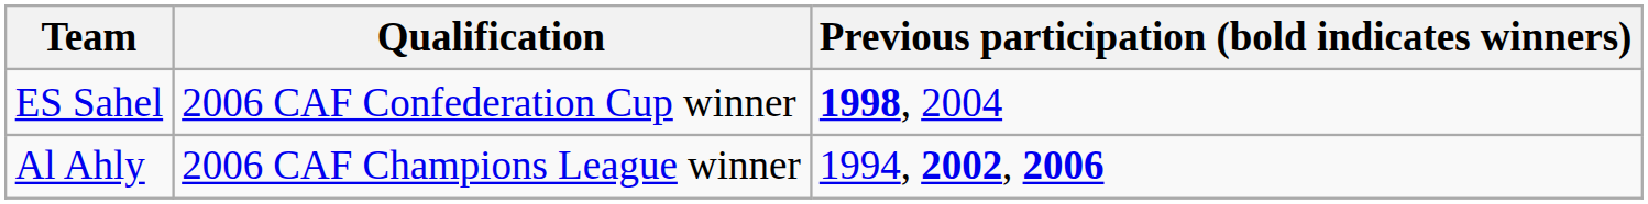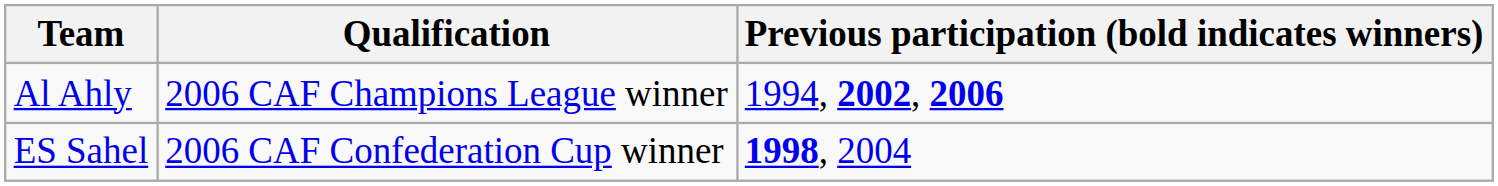rows swapped: Al Ahly <-> ES Sahel
